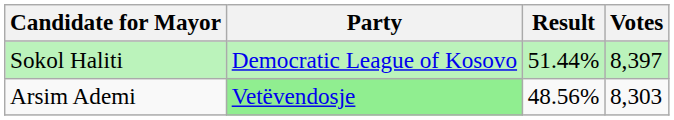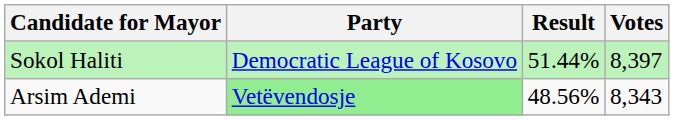Arsim Ademi | Votes: 8,303 -> 8,343
